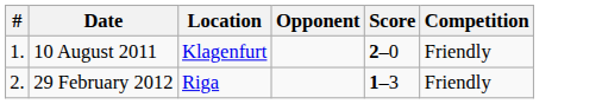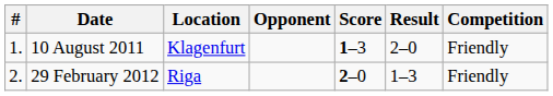+ column: Result | 2–0 | 1–3
10 August 2011 | Score: 2–0 -> 1–3
29 February 2012 | Score: 1–3 -> 2–0
